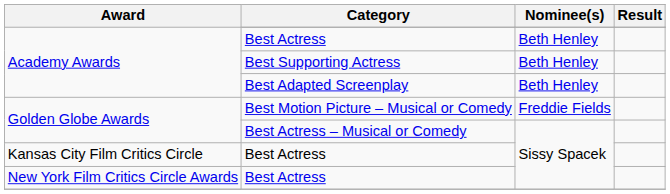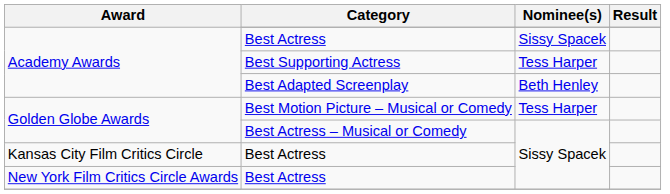Academy Awards / Best Actress | Nominee(s): Beth Henley -> Sissy Spacek
Best Supporting Actress | Nominee(s): Beth Henley -> Tess Harper
Best Motion Picture – Musical or Comedy | Nominee(s): Freddie Fields -> Tess Harper
